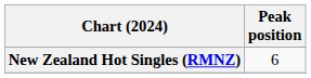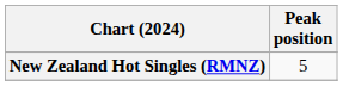New Zealand Hot Singles (RMNZ) | Peak position: 6 -> 5
